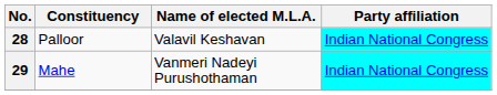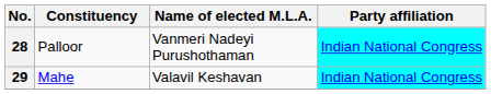28 | Name of elected M.L.A.: Valavil Keshavan -> Vanmeri Nadeyi Purushothaman
29 | Name of elected M.L.A.: Vanmeri Nadeyi Purushothaman -> Valavil Keshavan
